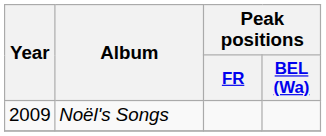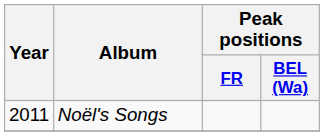Noël's Songs | Year: 2009 -> 2011
